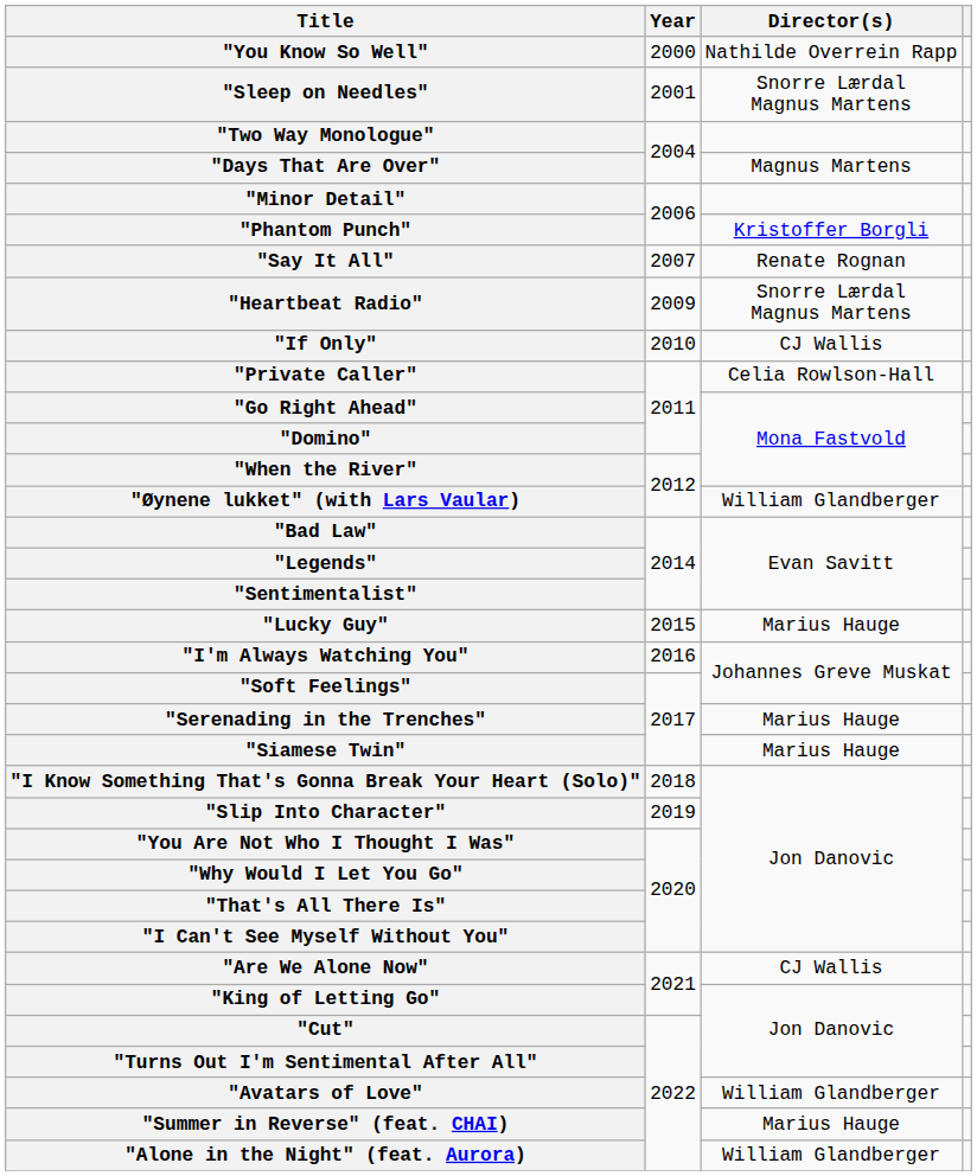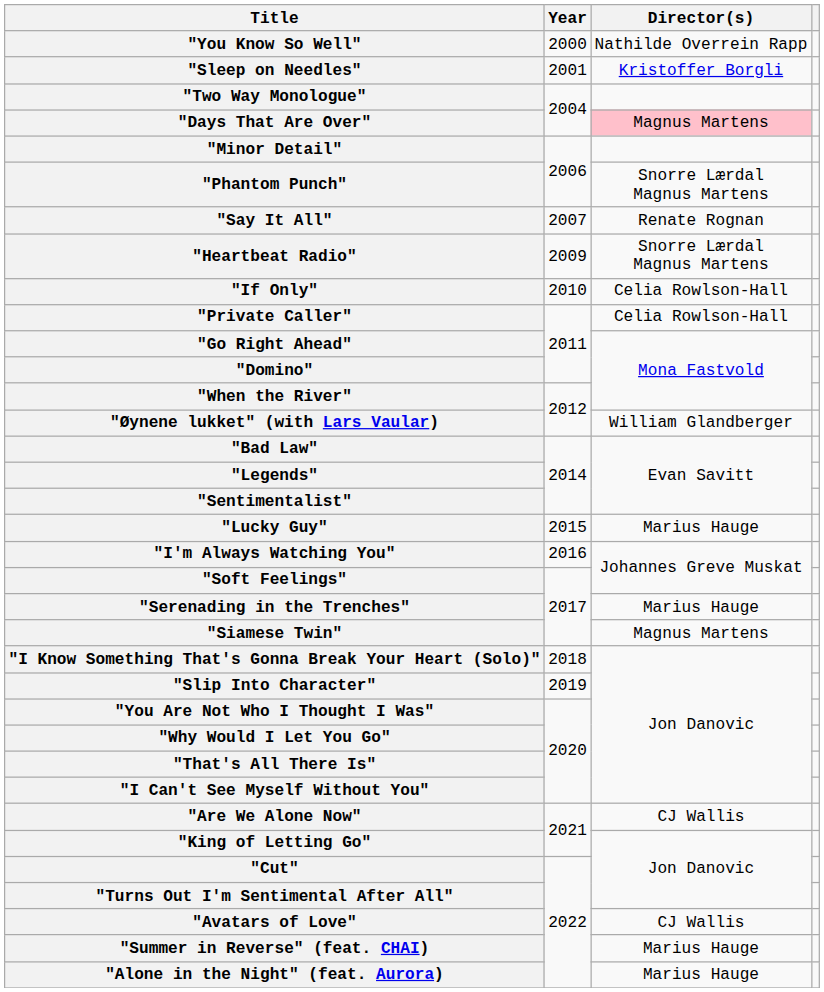"Sleep on Needles" | Director(s): Snorre Lærdal Magnus Martens -> Kristoffer Borgli
"Days That Are Over" | Director(s): no background -> pink background
"Phantom Punch" | Director(s): Kristoffer Borgli -> Snorre Lærdal Magnus Martens
"If Only" | Director(s): CJ Wallis -> Celia Rowlson-Hall
"Siamese Twin" | Director(s): Marius Hauge -> Magnus Martens
"Avatars of Love" | Director(s): William Glandberger -> CJ Wallis
"Alone in the Night" (feat. Aurora) | Director(s): William Glandberger -> Marius Hauge
